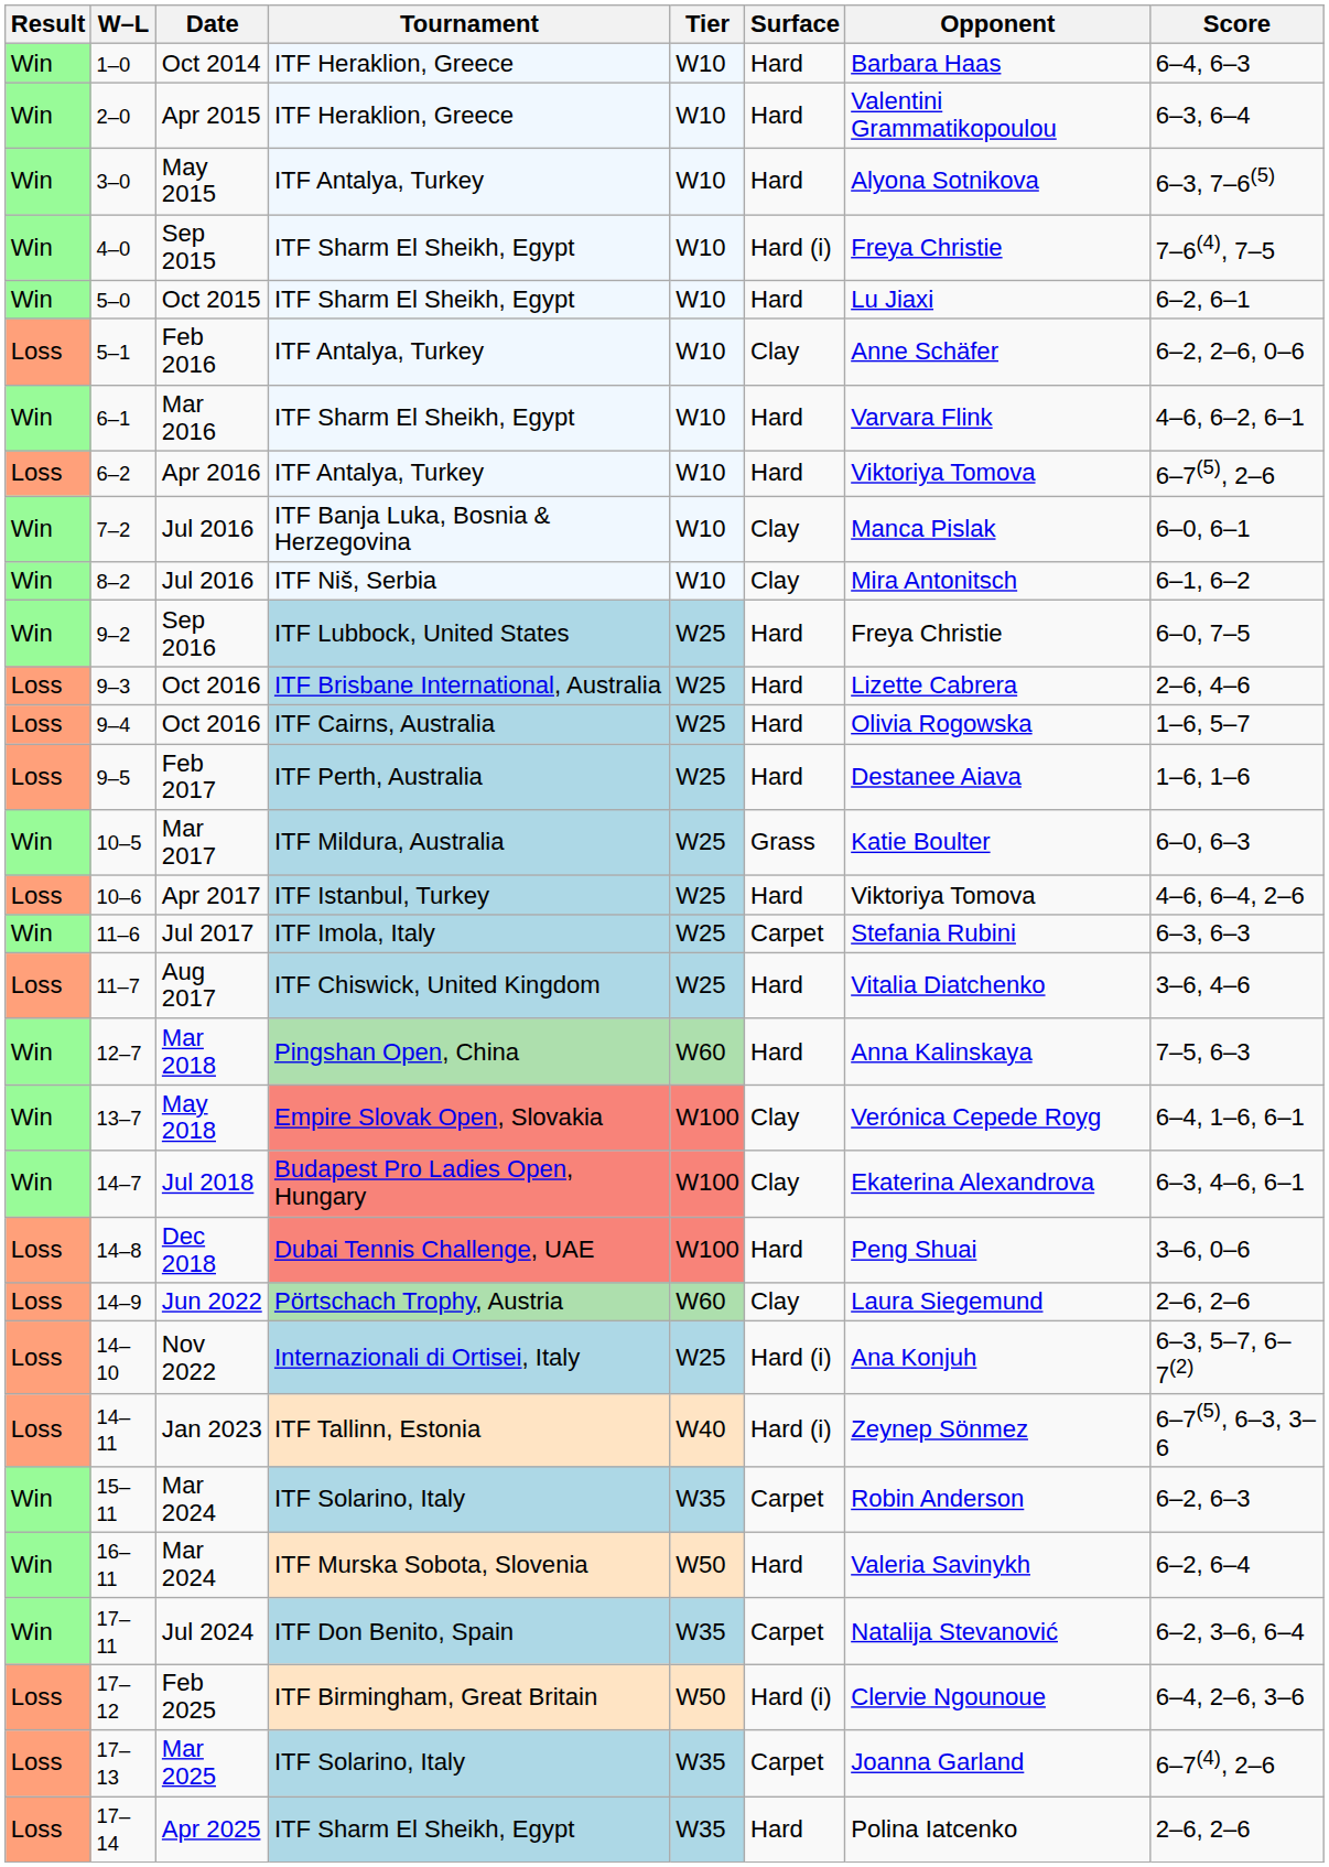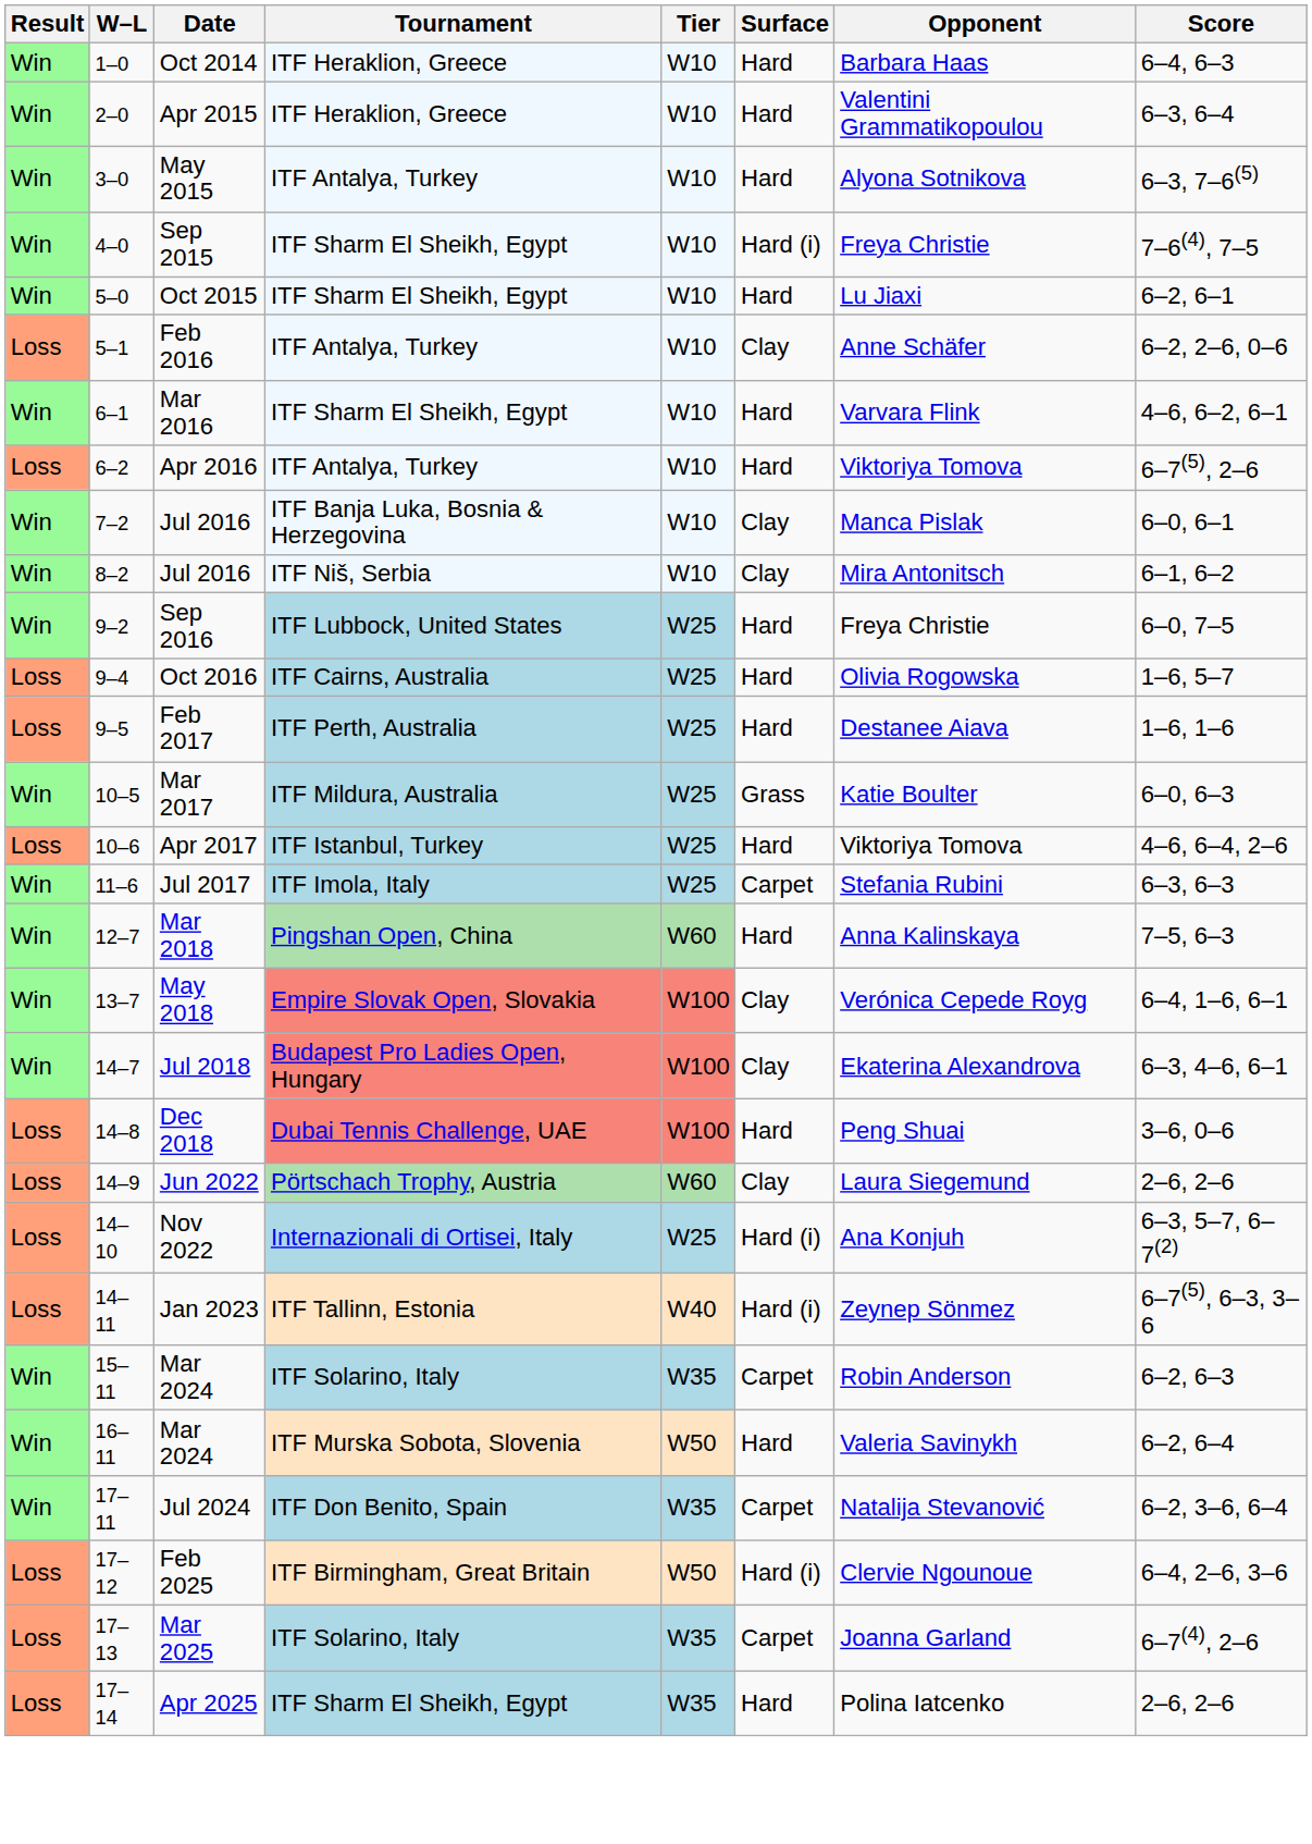- row: Loss | 9–3 | Oct 2016 | ITF Brisbane International, Australia | W25 | Hard | Lizette Cabrera | 2–6, 4–6
- row: Loss | 11–7 | Aug 2017 | ITF Chiswick, United Kingdom | W25 | Hard | Vitalia Diatchenko | 3–6, 4–6
